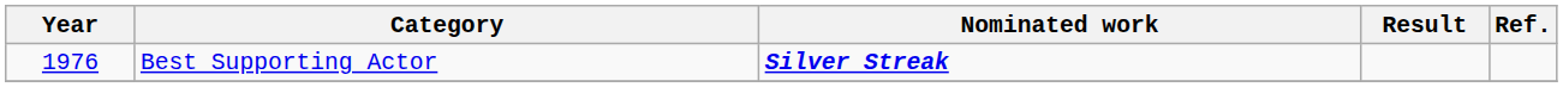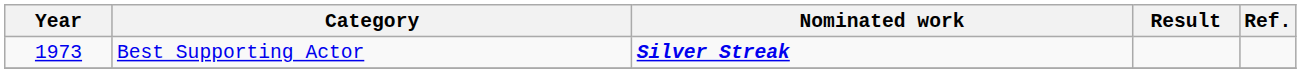Best Supporting Actor | Year: 1976 -> 1973
